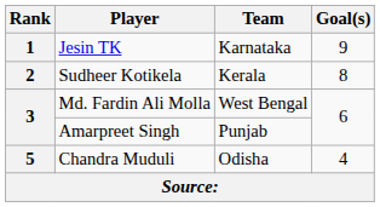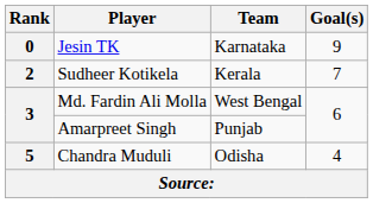Jesin TK | Rank: 1 -> 0
Sudheer Kotikela | Goal(s): 8 -> 7
